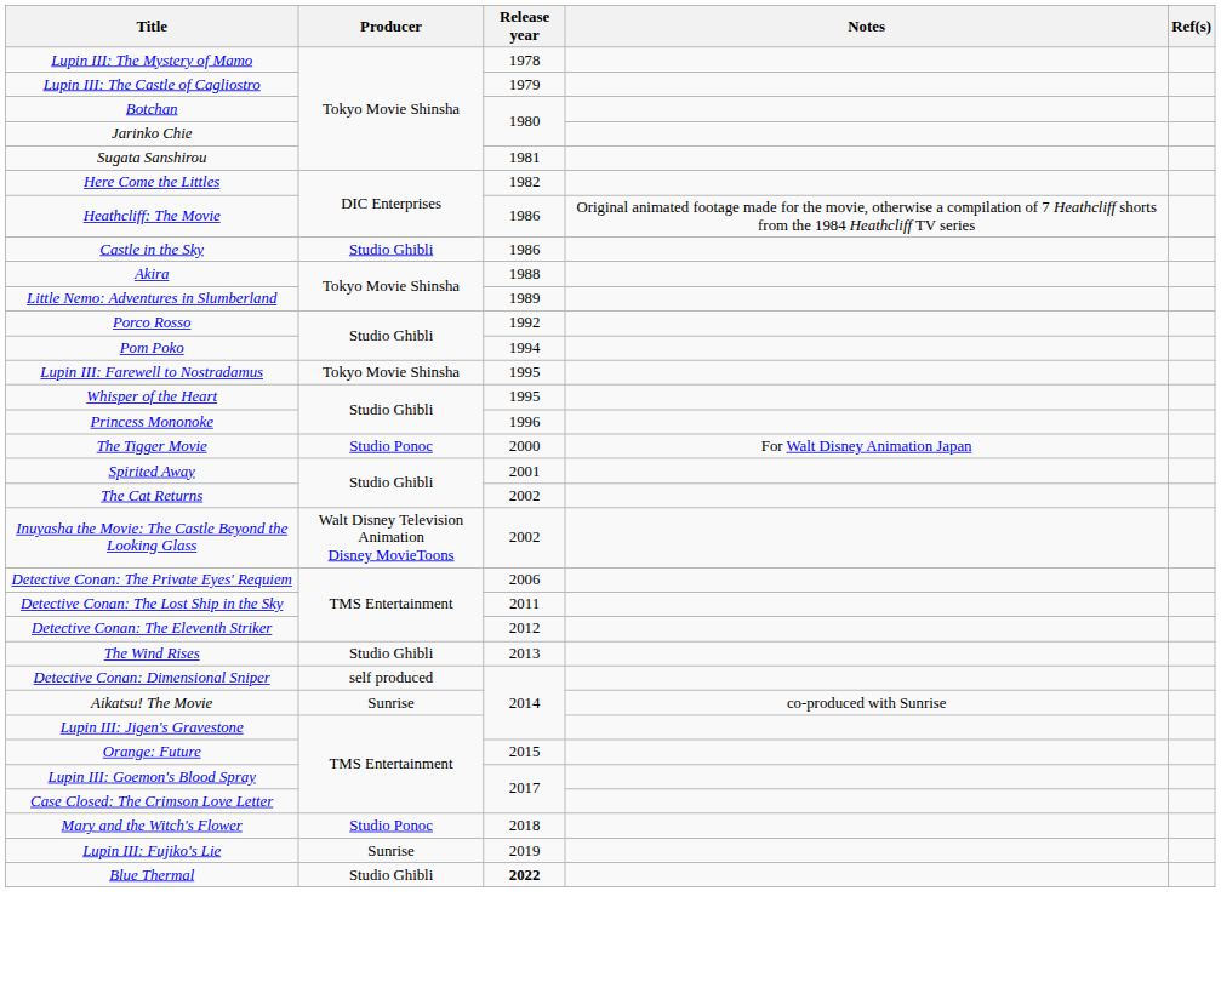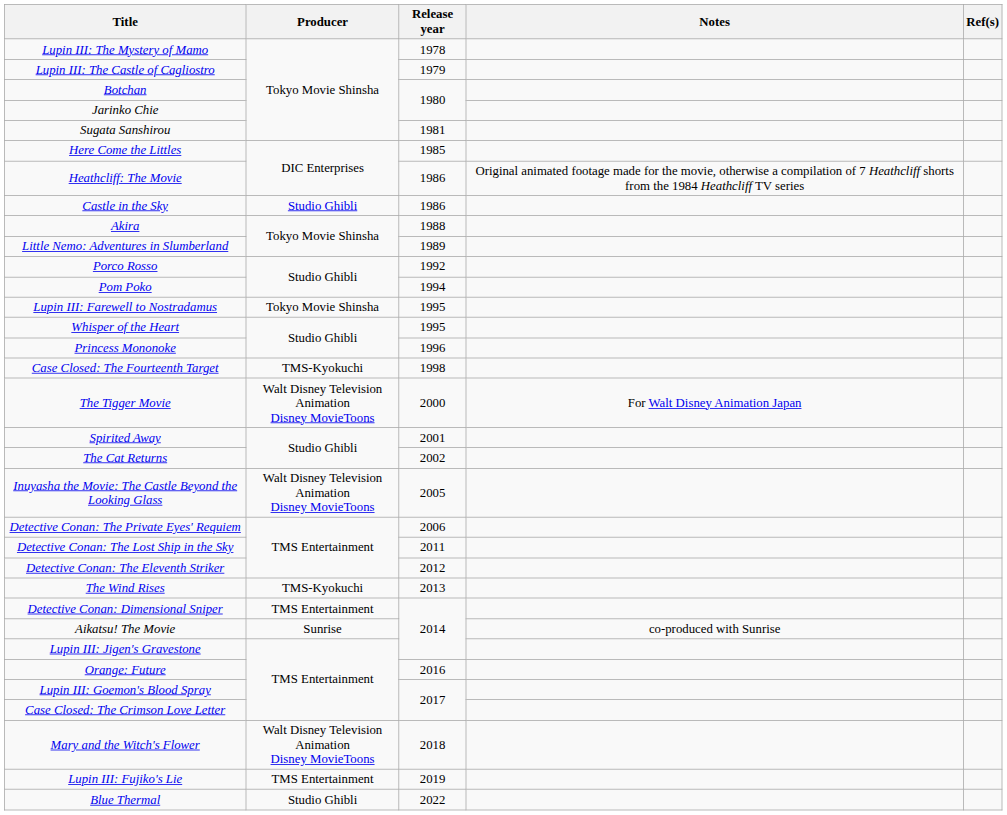Here Come the Littles | Release year: 1982 -> 1985
+ row: Case Closed: The Fourteenth Target | TMS-Kyokuchi | 1998
The Tigger Movie | Producer: Studio Ponoc -> Walt Disney Television Animation Disney MovieToons
Inuyasha the Movie: The Castle Beyond the Looking Glass | Release year: 2002 -> 2005
The Wind Rises | Producer: Studio Ghibli -> TMS-Kyokuchi
Detective Conan: Dimensional Sniper | Producer: self produced -> TMS Entertainment
Orange: Future | Release year: 2015 -> 2016
Mary and the Witch's Flower | Producer: Studio Ponoc -> Walt Disney Television Animation Disney MovieToons
Lupin III: Fujiko's Lie | Producer: Sunrise -> TMS Entertainment
Blue Thermal | Release year: bold -> normal
